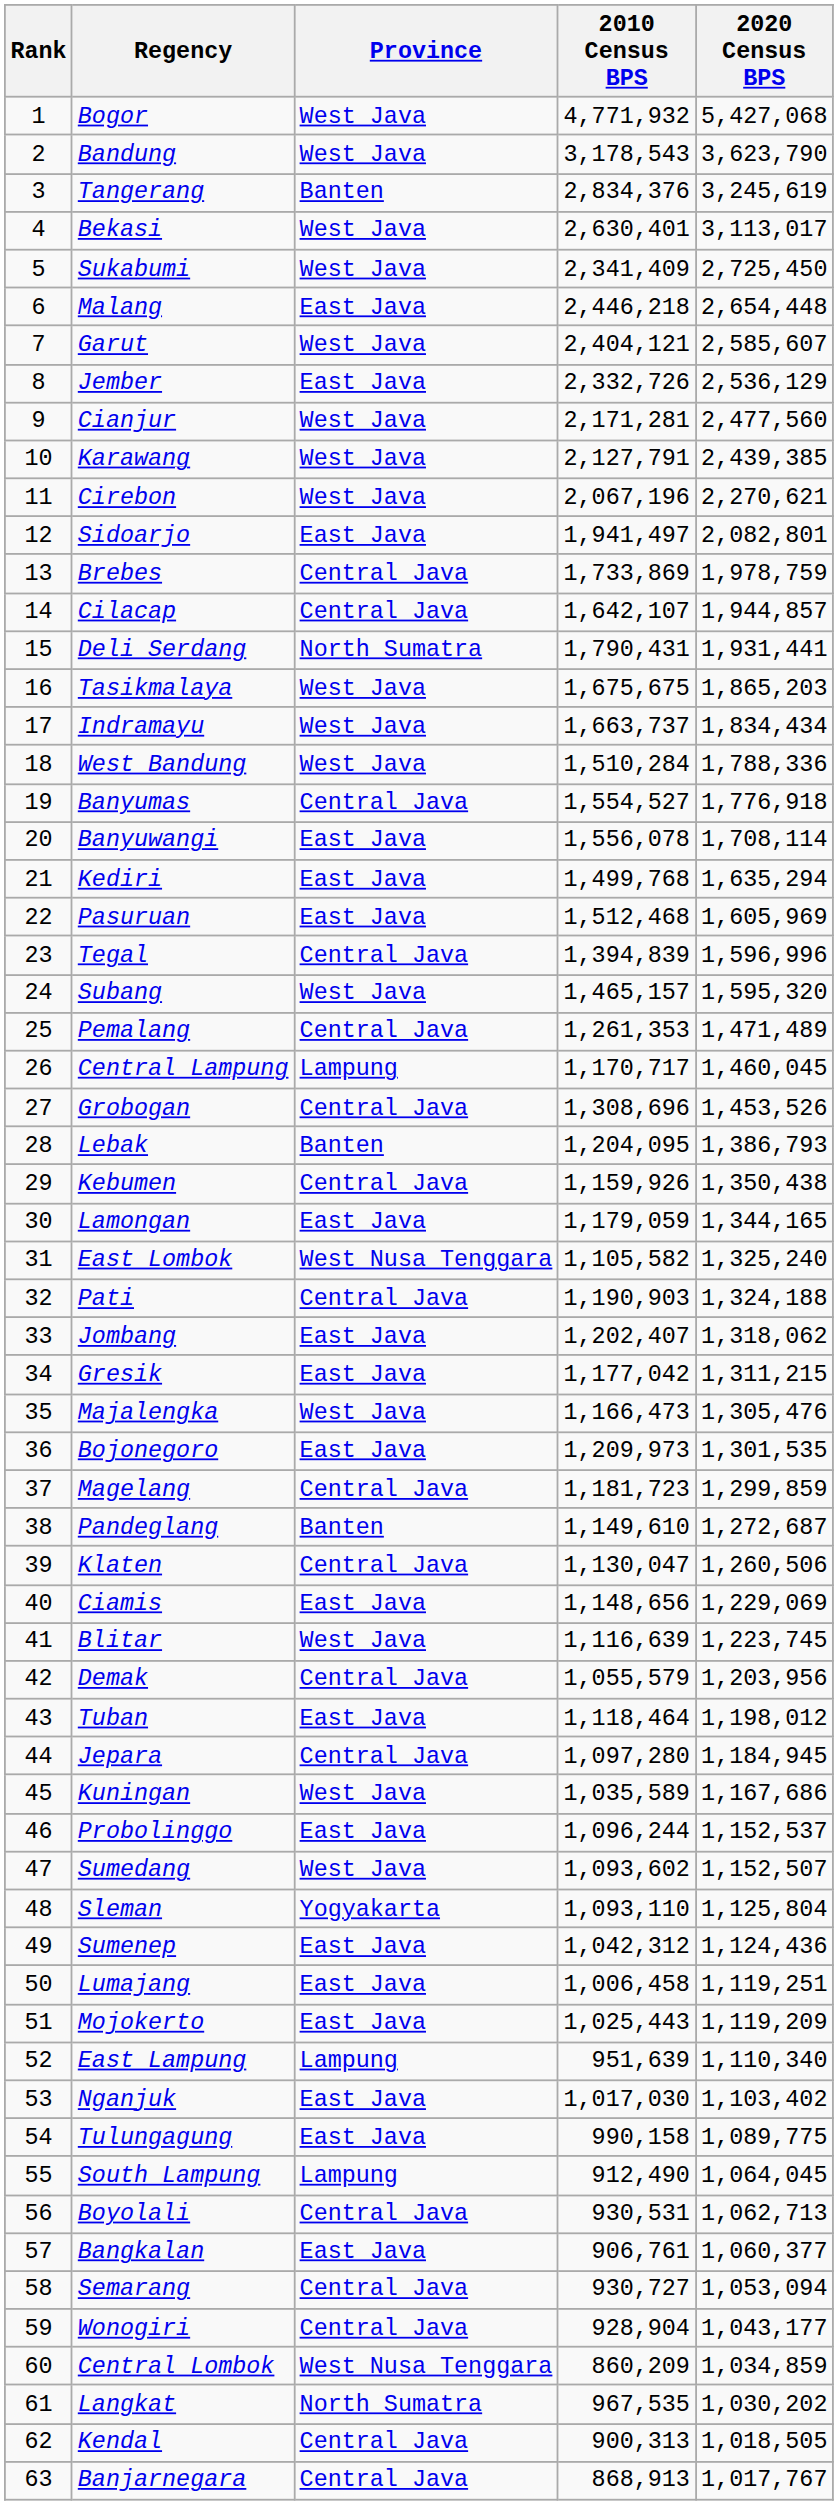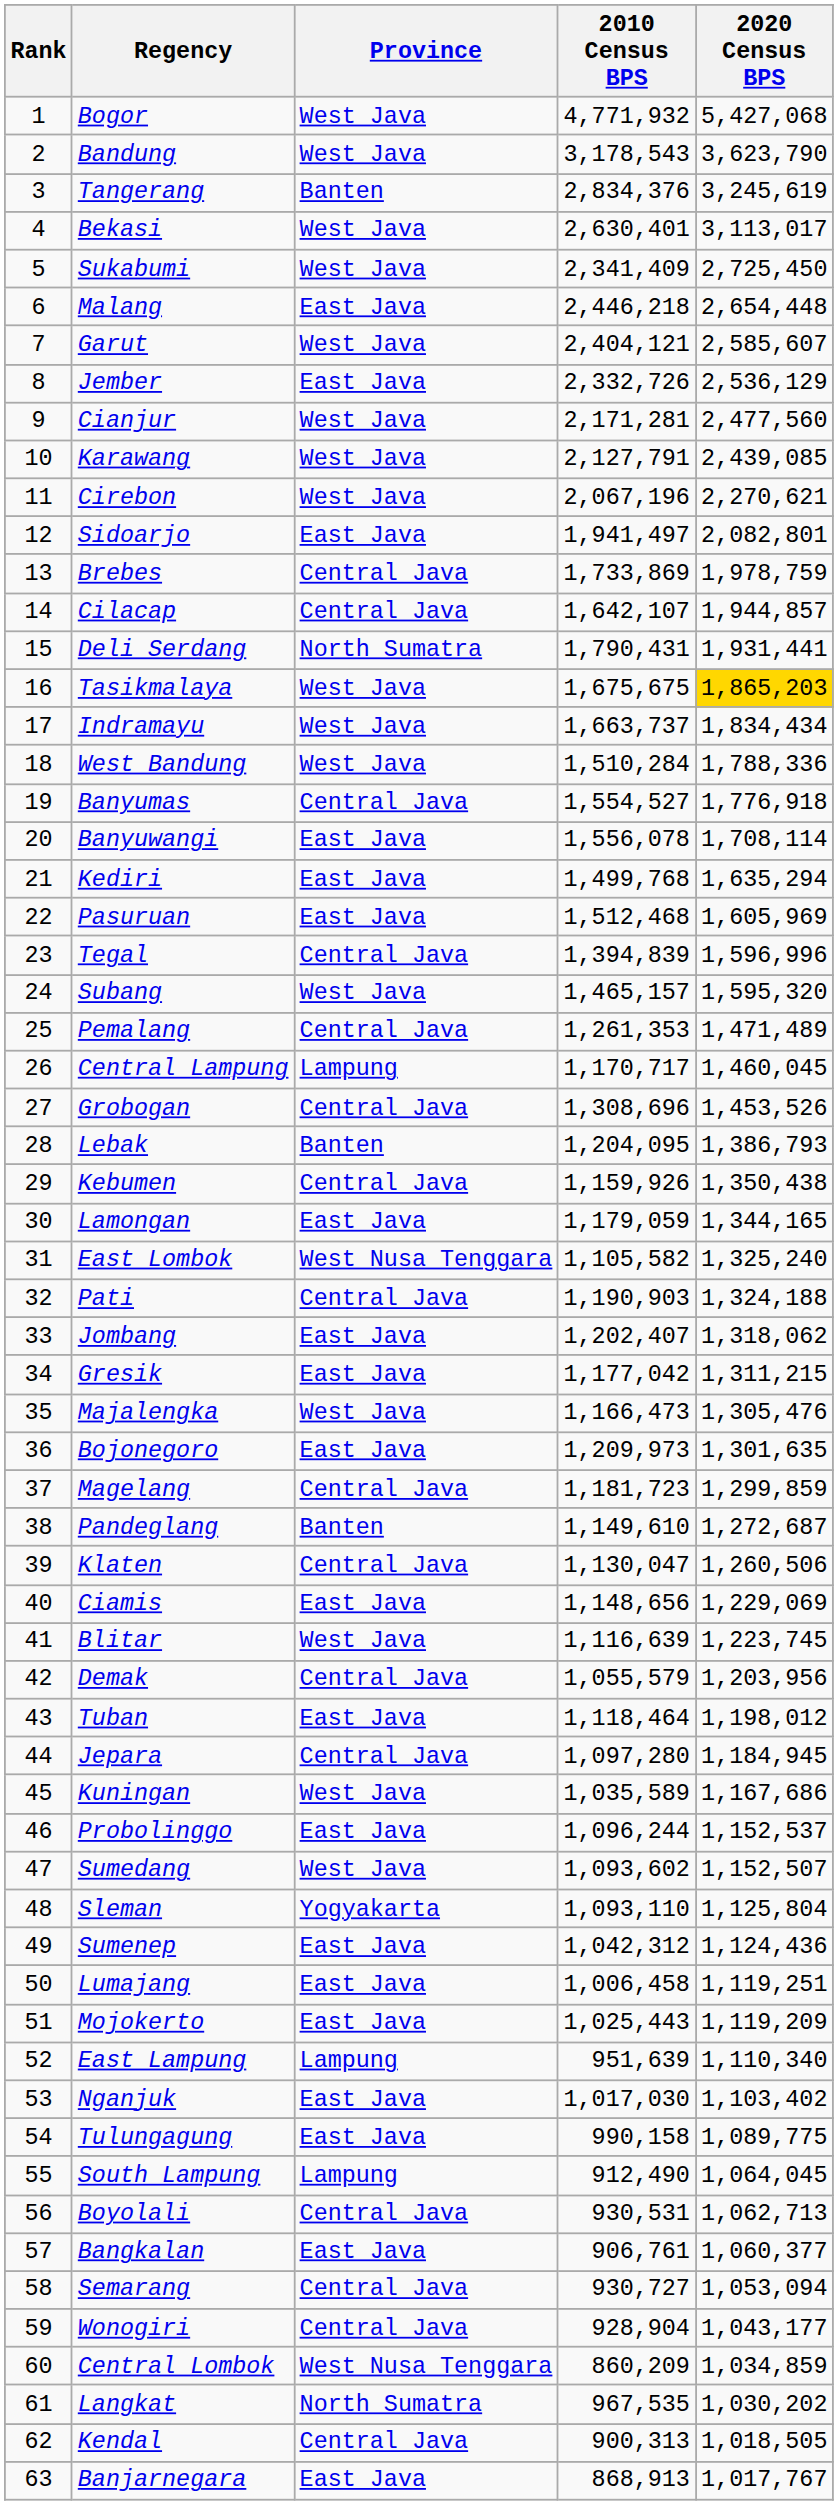Karawang | 2020 Census BPS: 2,439,385 -> 2,439,085
Tasikmalaya | 2020 Census BPS: no background -> gold background
Bojonegoro | 2020 Census BPS: 1,301,535 -> 1,301,635
Banjarnegara | Province: Central Java -> East Java
